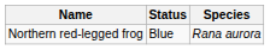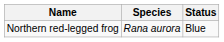columns swapped: Species <-> Status
